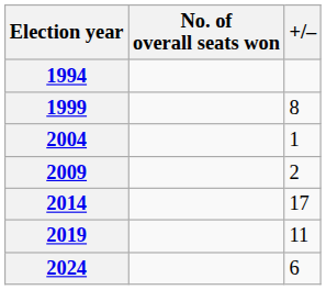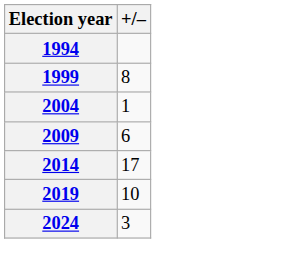- column: No. of overall seats won
2009 | +/–: 2 -> 6
2019 | +/–: 11 -> 10
2024 | +/–: 6 -> 3
